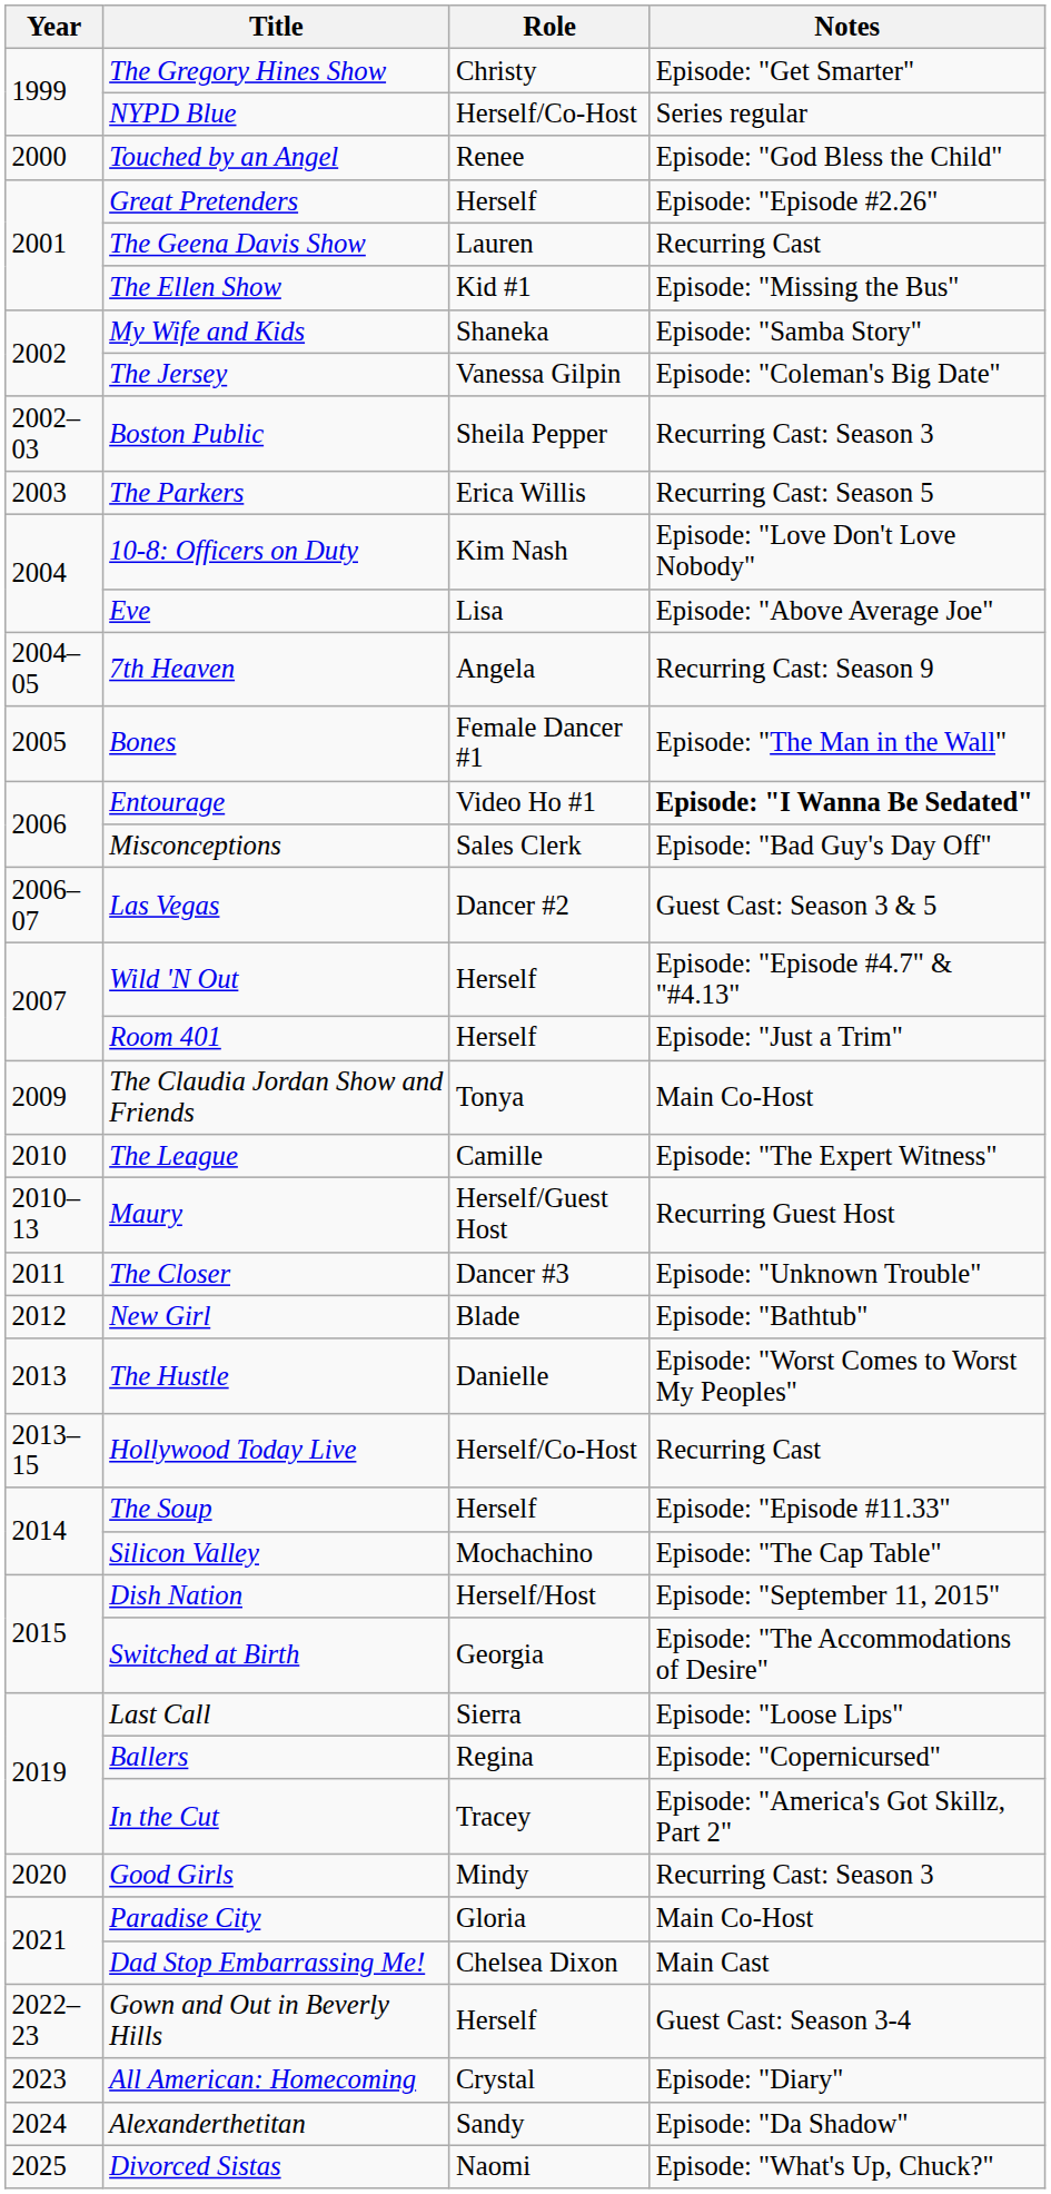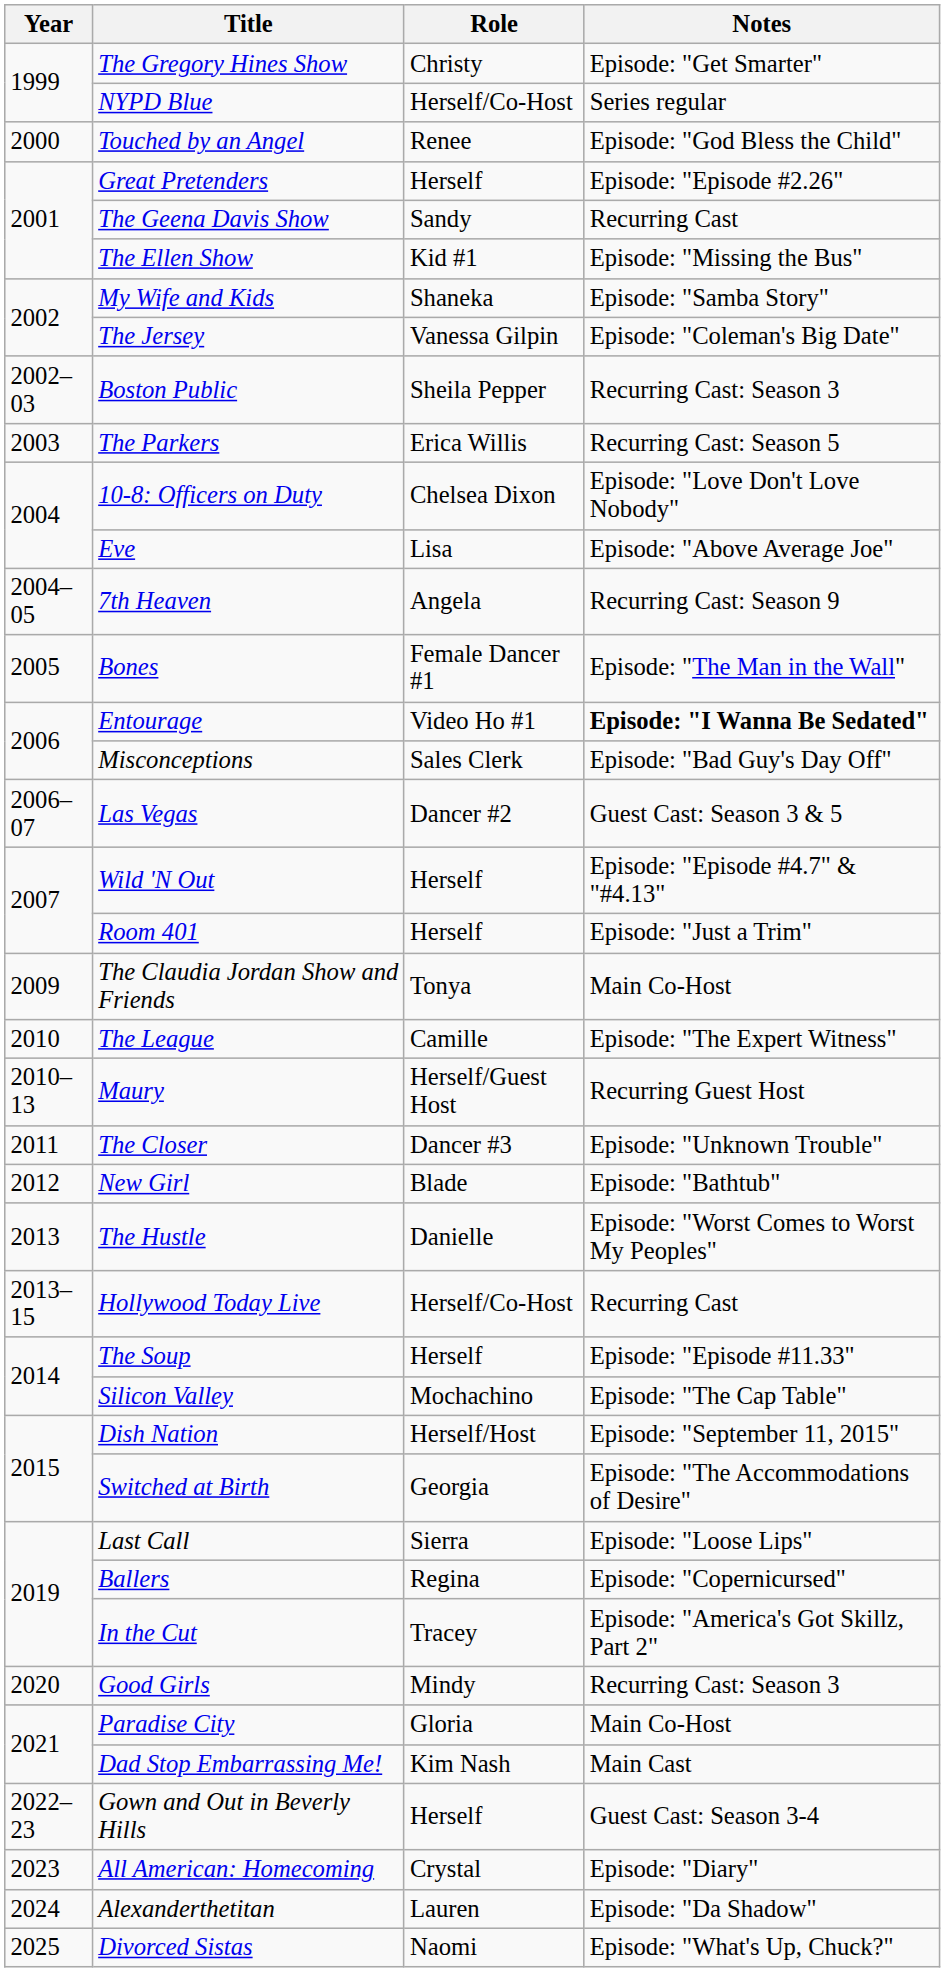The Geena Davis Show | Role: Lauren -> Sandy
10-8: Officers on Duty | Role: Kim Nash -> Chelsea Dixon
Dad Stop Embarrassing Me! | Role: Chelsea Dixon -> Kim Nash
Alexanderthetitan | Role: Sandy -> Lauren
